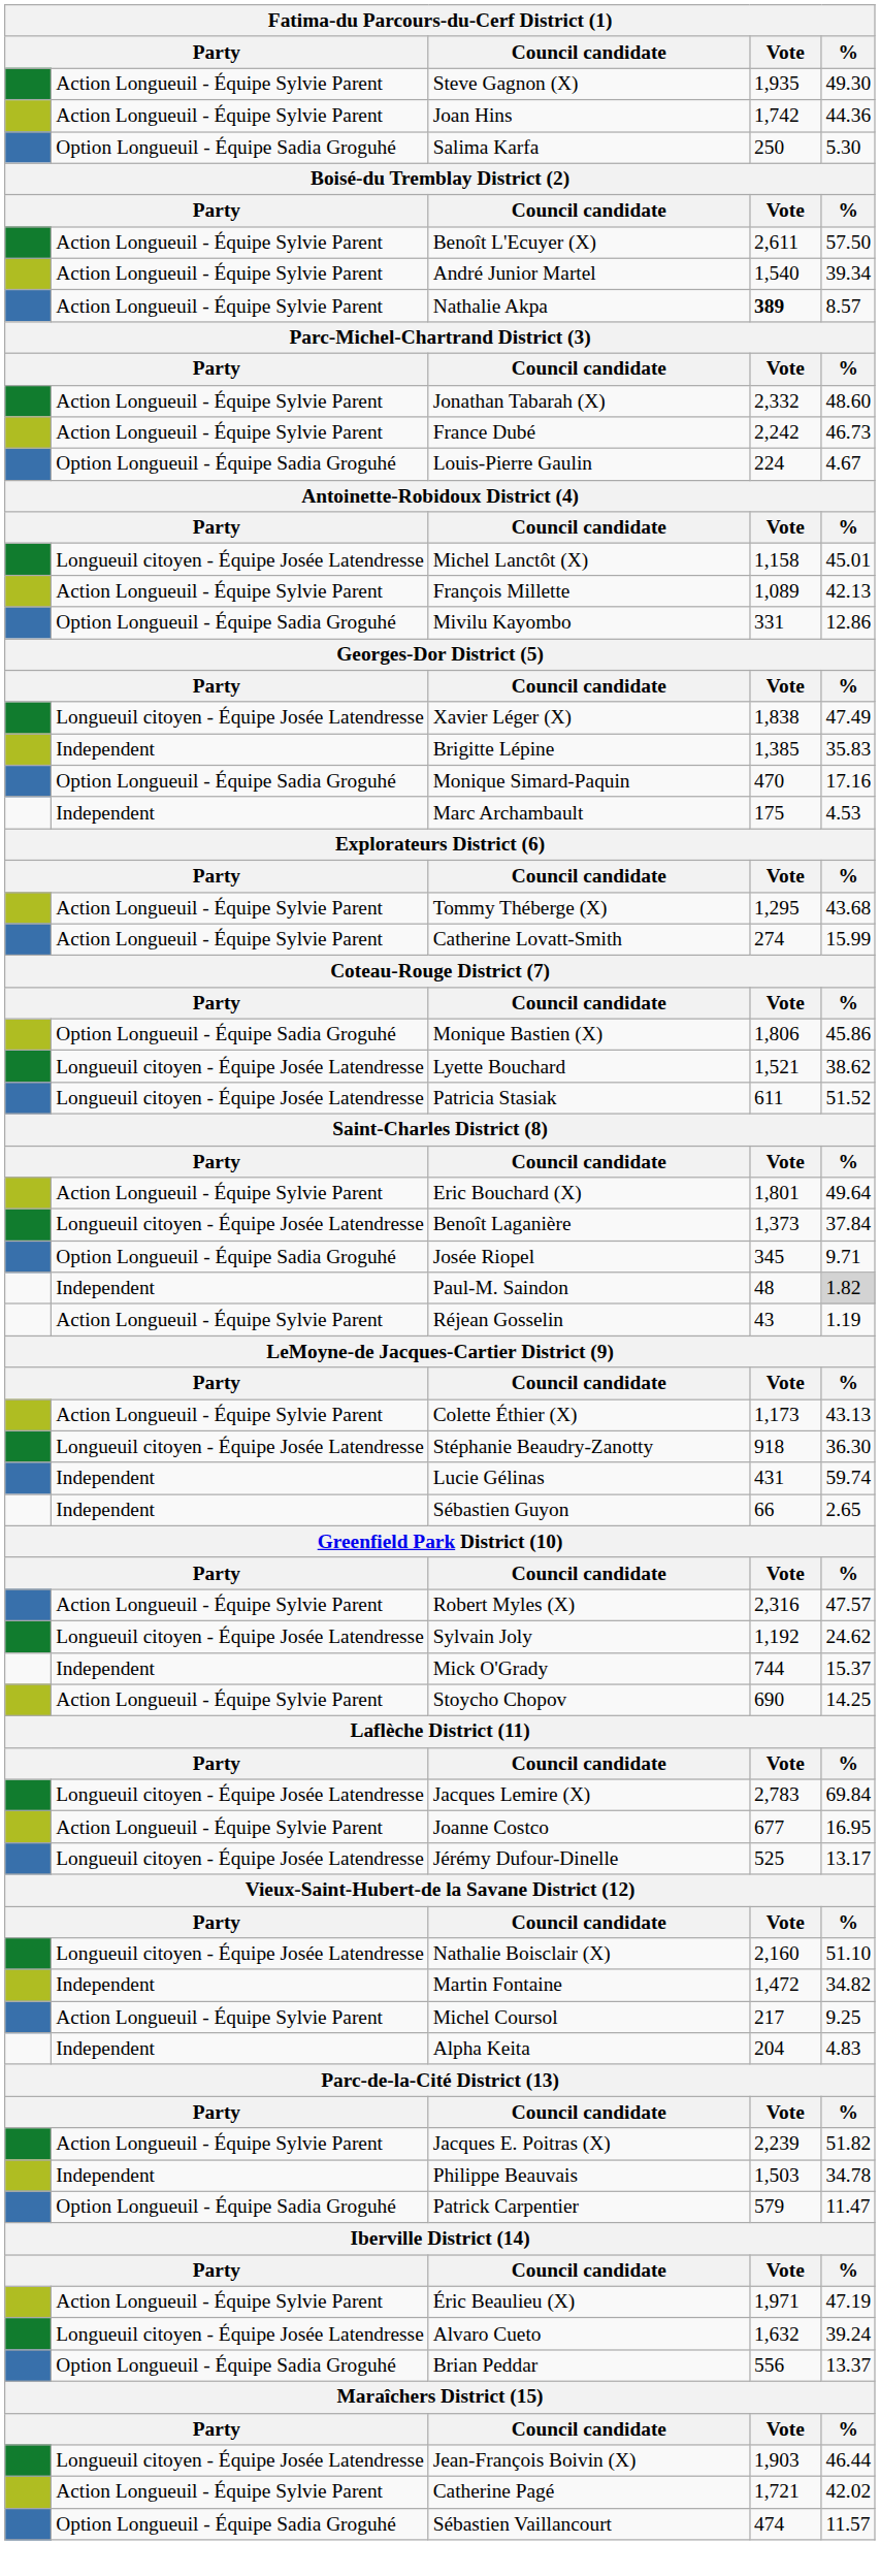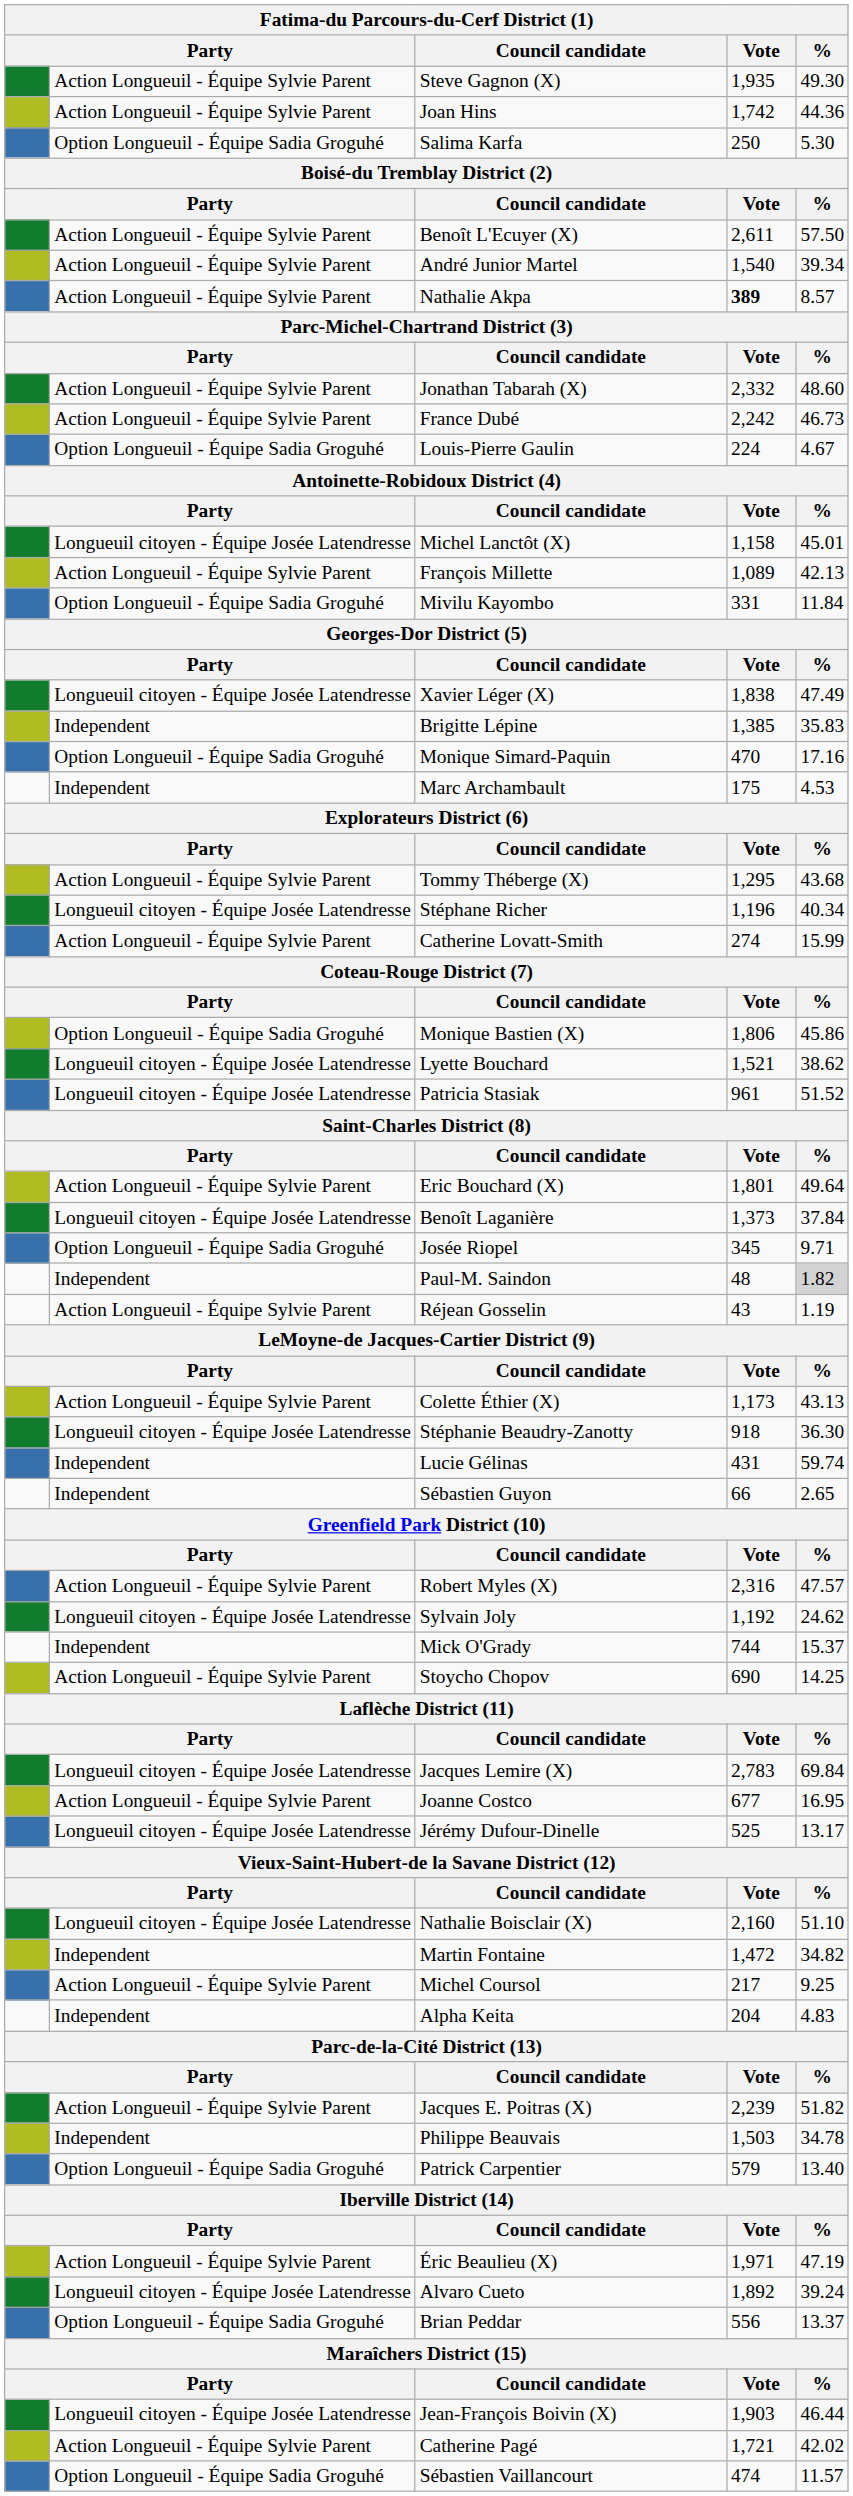Mivilu Kayombo | %: 12.86 -> 11.84
+ row: Longueuil citoyen - Équipe Josée Latendresse | Stéphane Richer | 1,196 | 40.34
Patricia Stasiak | Vote: 611 -> 961
Patrick Carpentier | %: 11.47 -> 13.40
Alvaro Cueto | Vote: 1,632 -> 1,892
